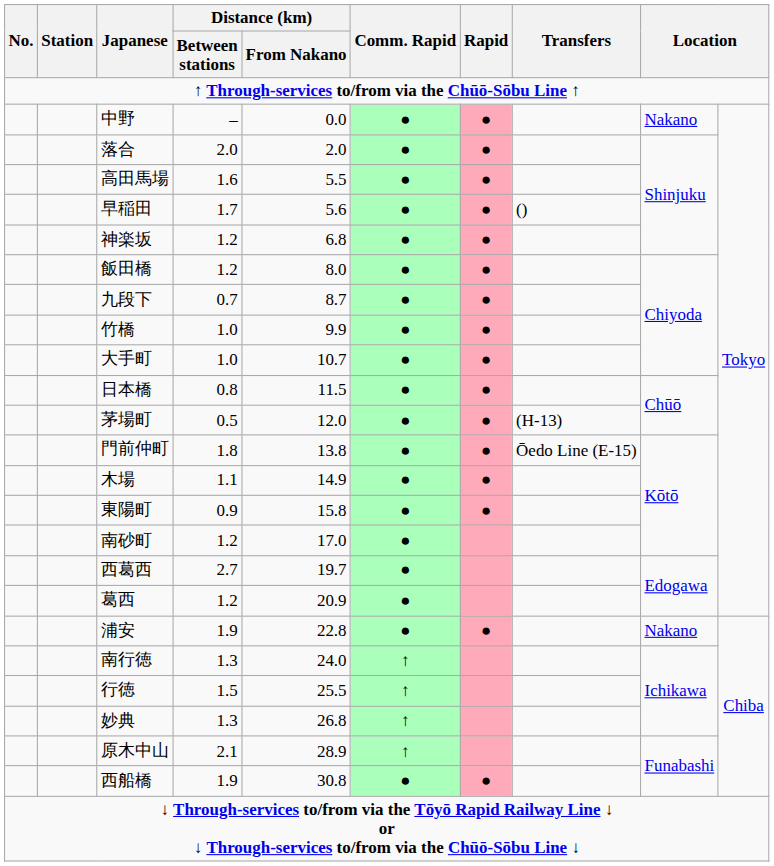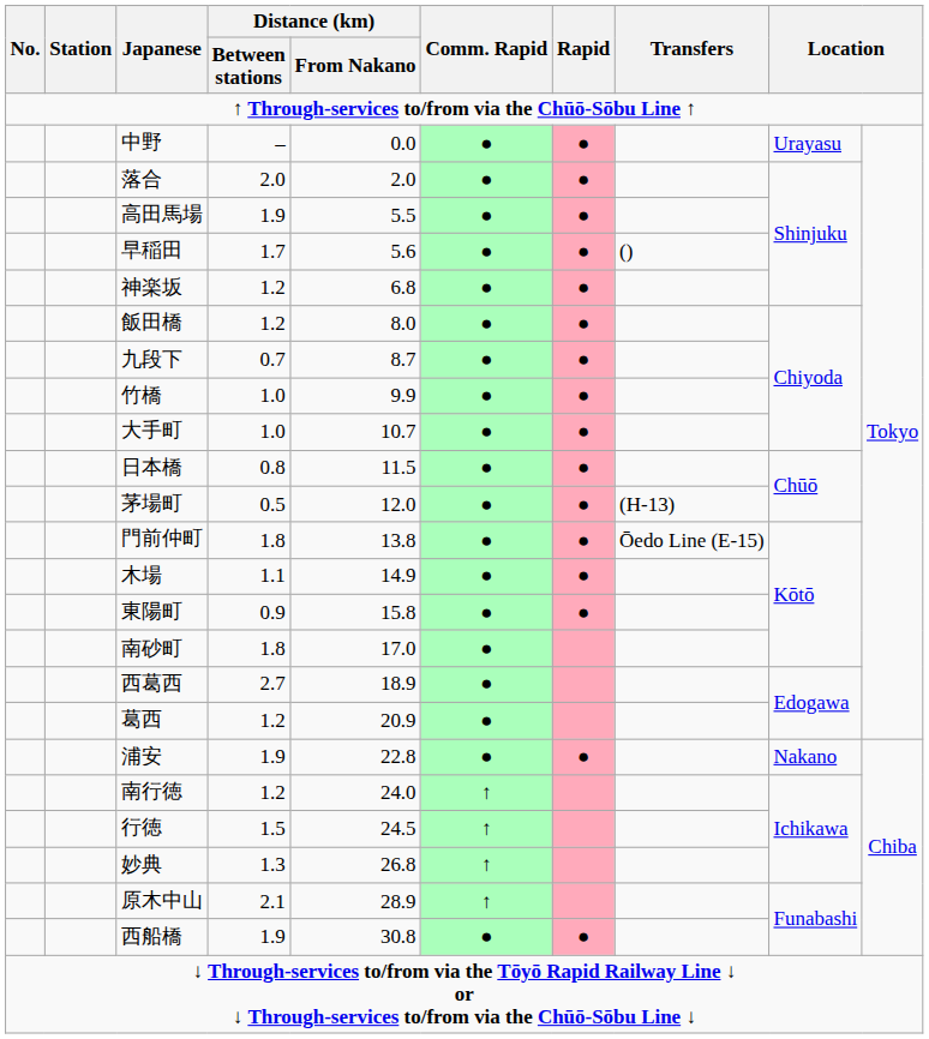中野 | column 9: Nakano -> Urayasu
高田馬場 | Distance (km) / Between stations: 1.6 -> 1.9
南砂町 | Distance (km) / Between stations: 1.2 -> 1.8
西葛西 | Distance (km) / From Nakano: 19.7 -> 18.9
南行徳 | Distance (km) / Between stations: 1.3 -> 1.2
行徳 | Distance (km) / From Nakano: 25.5 -> 24.5
